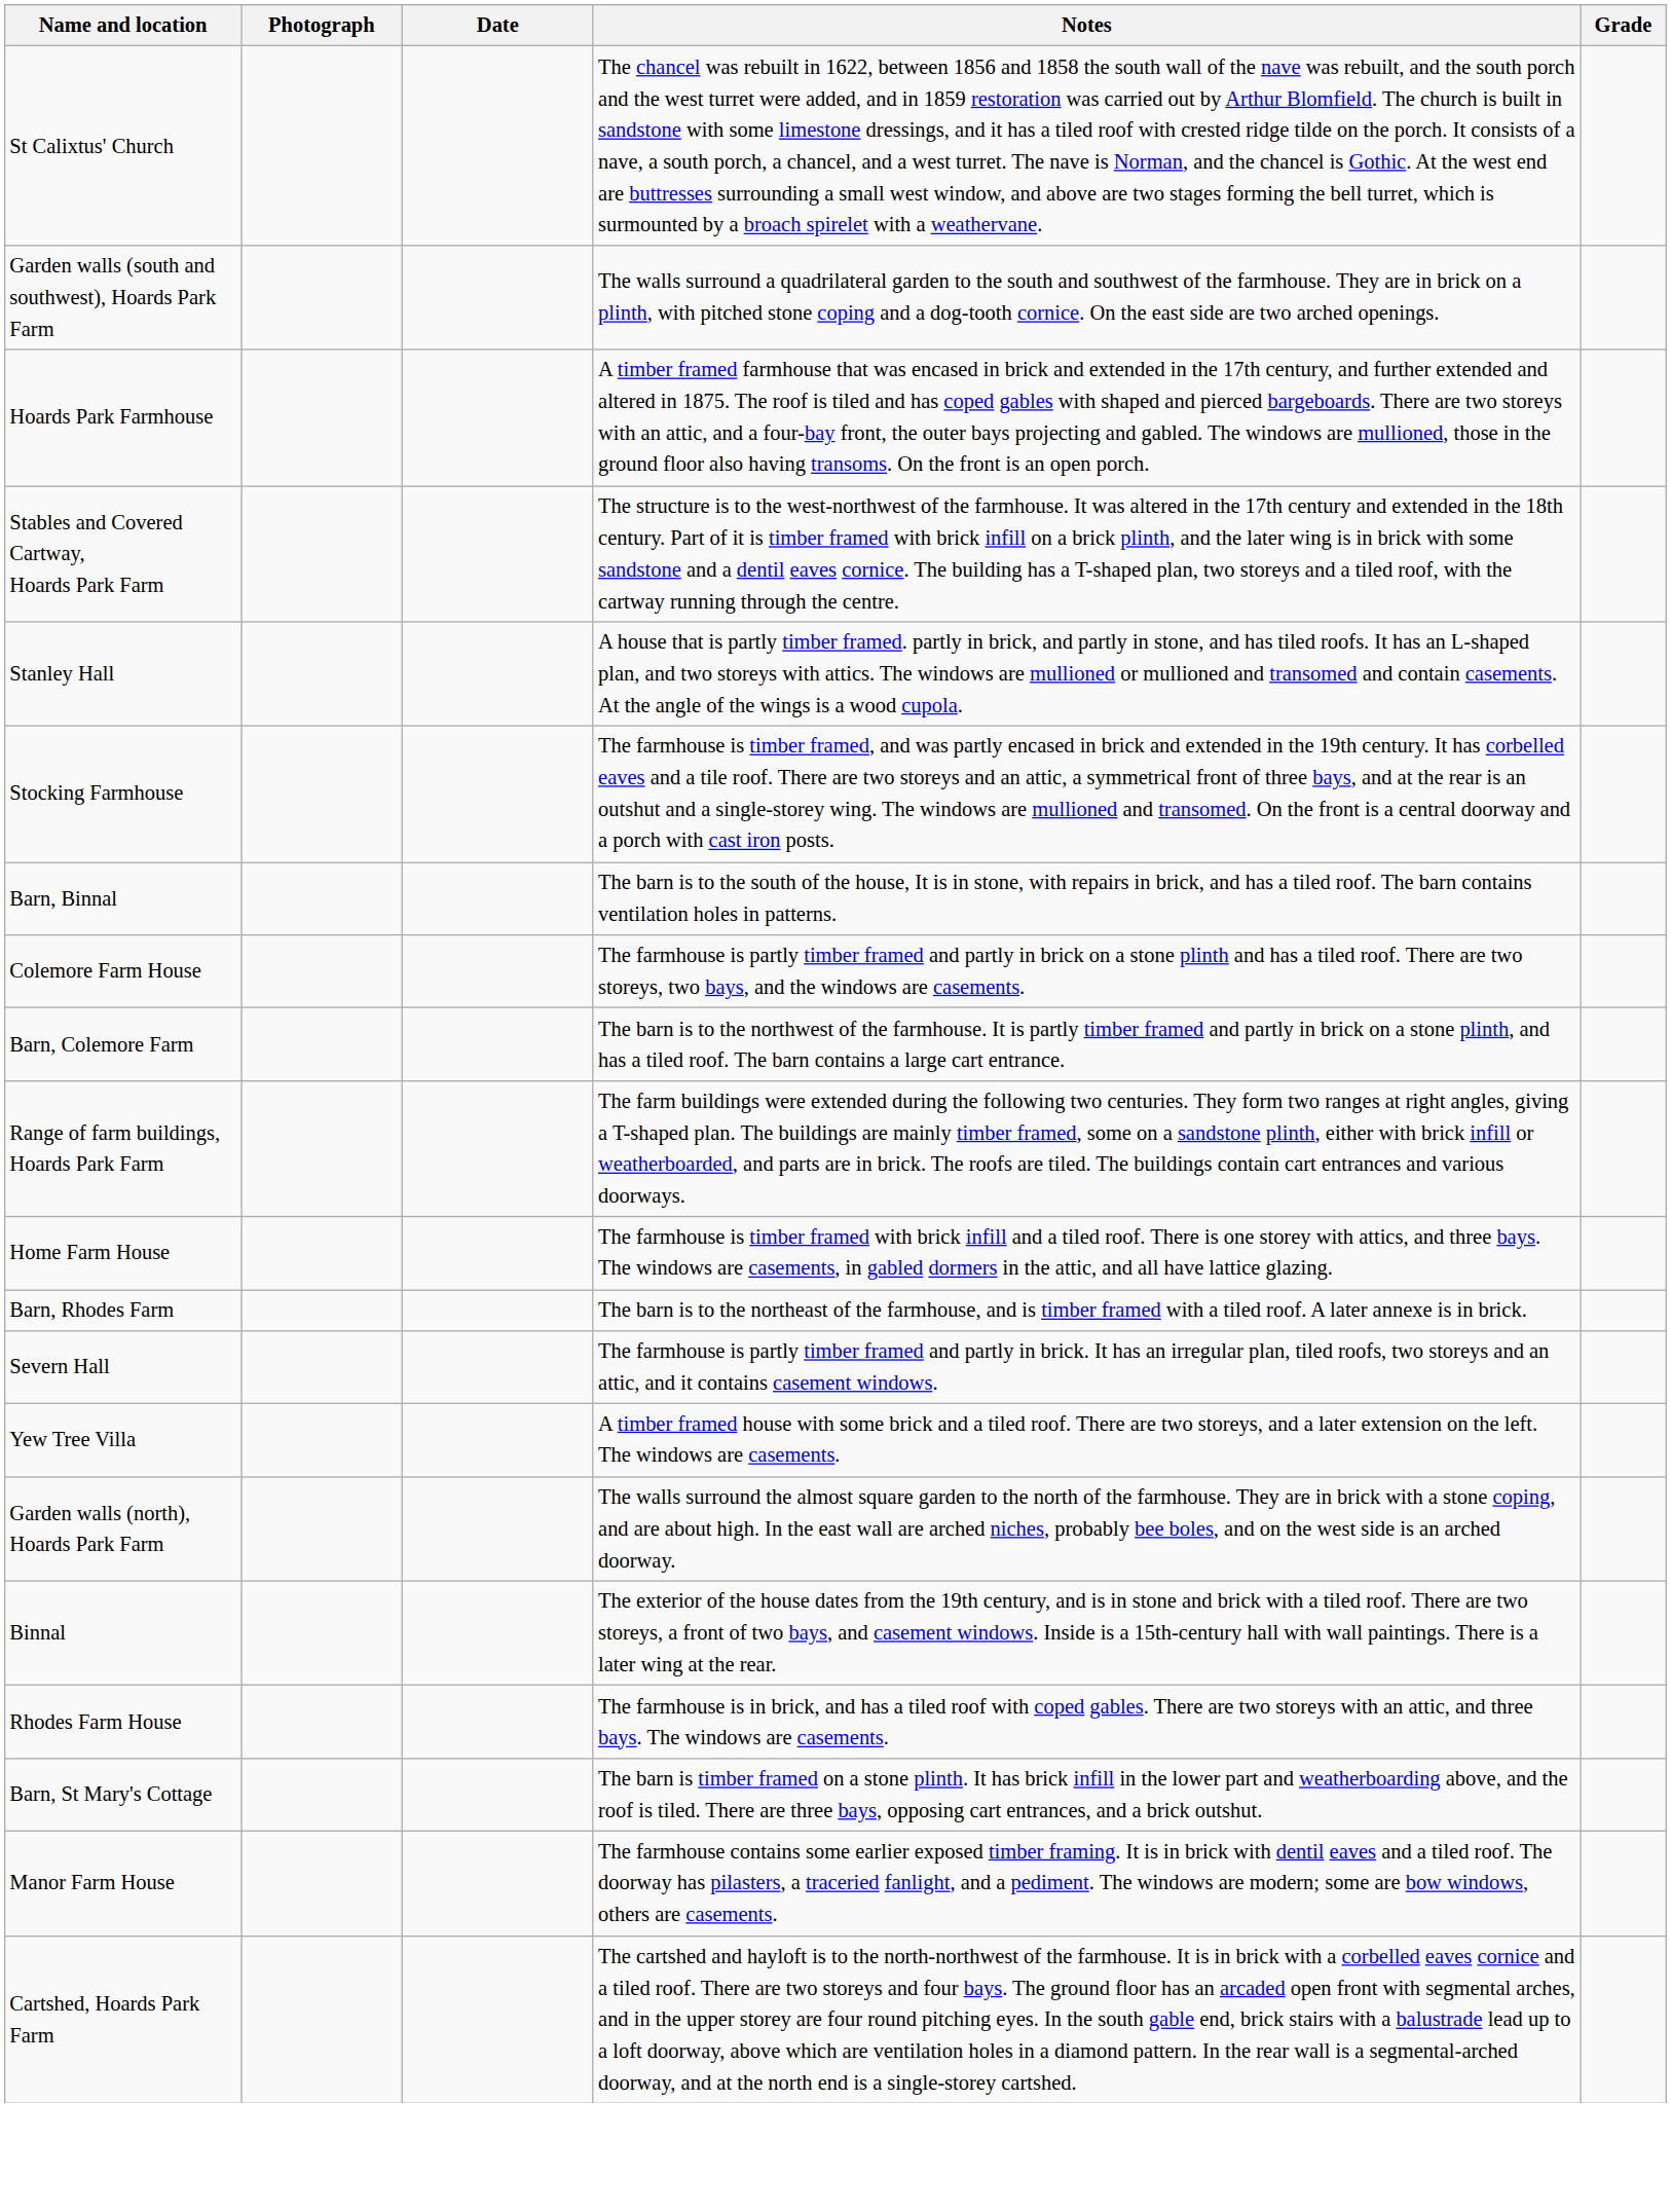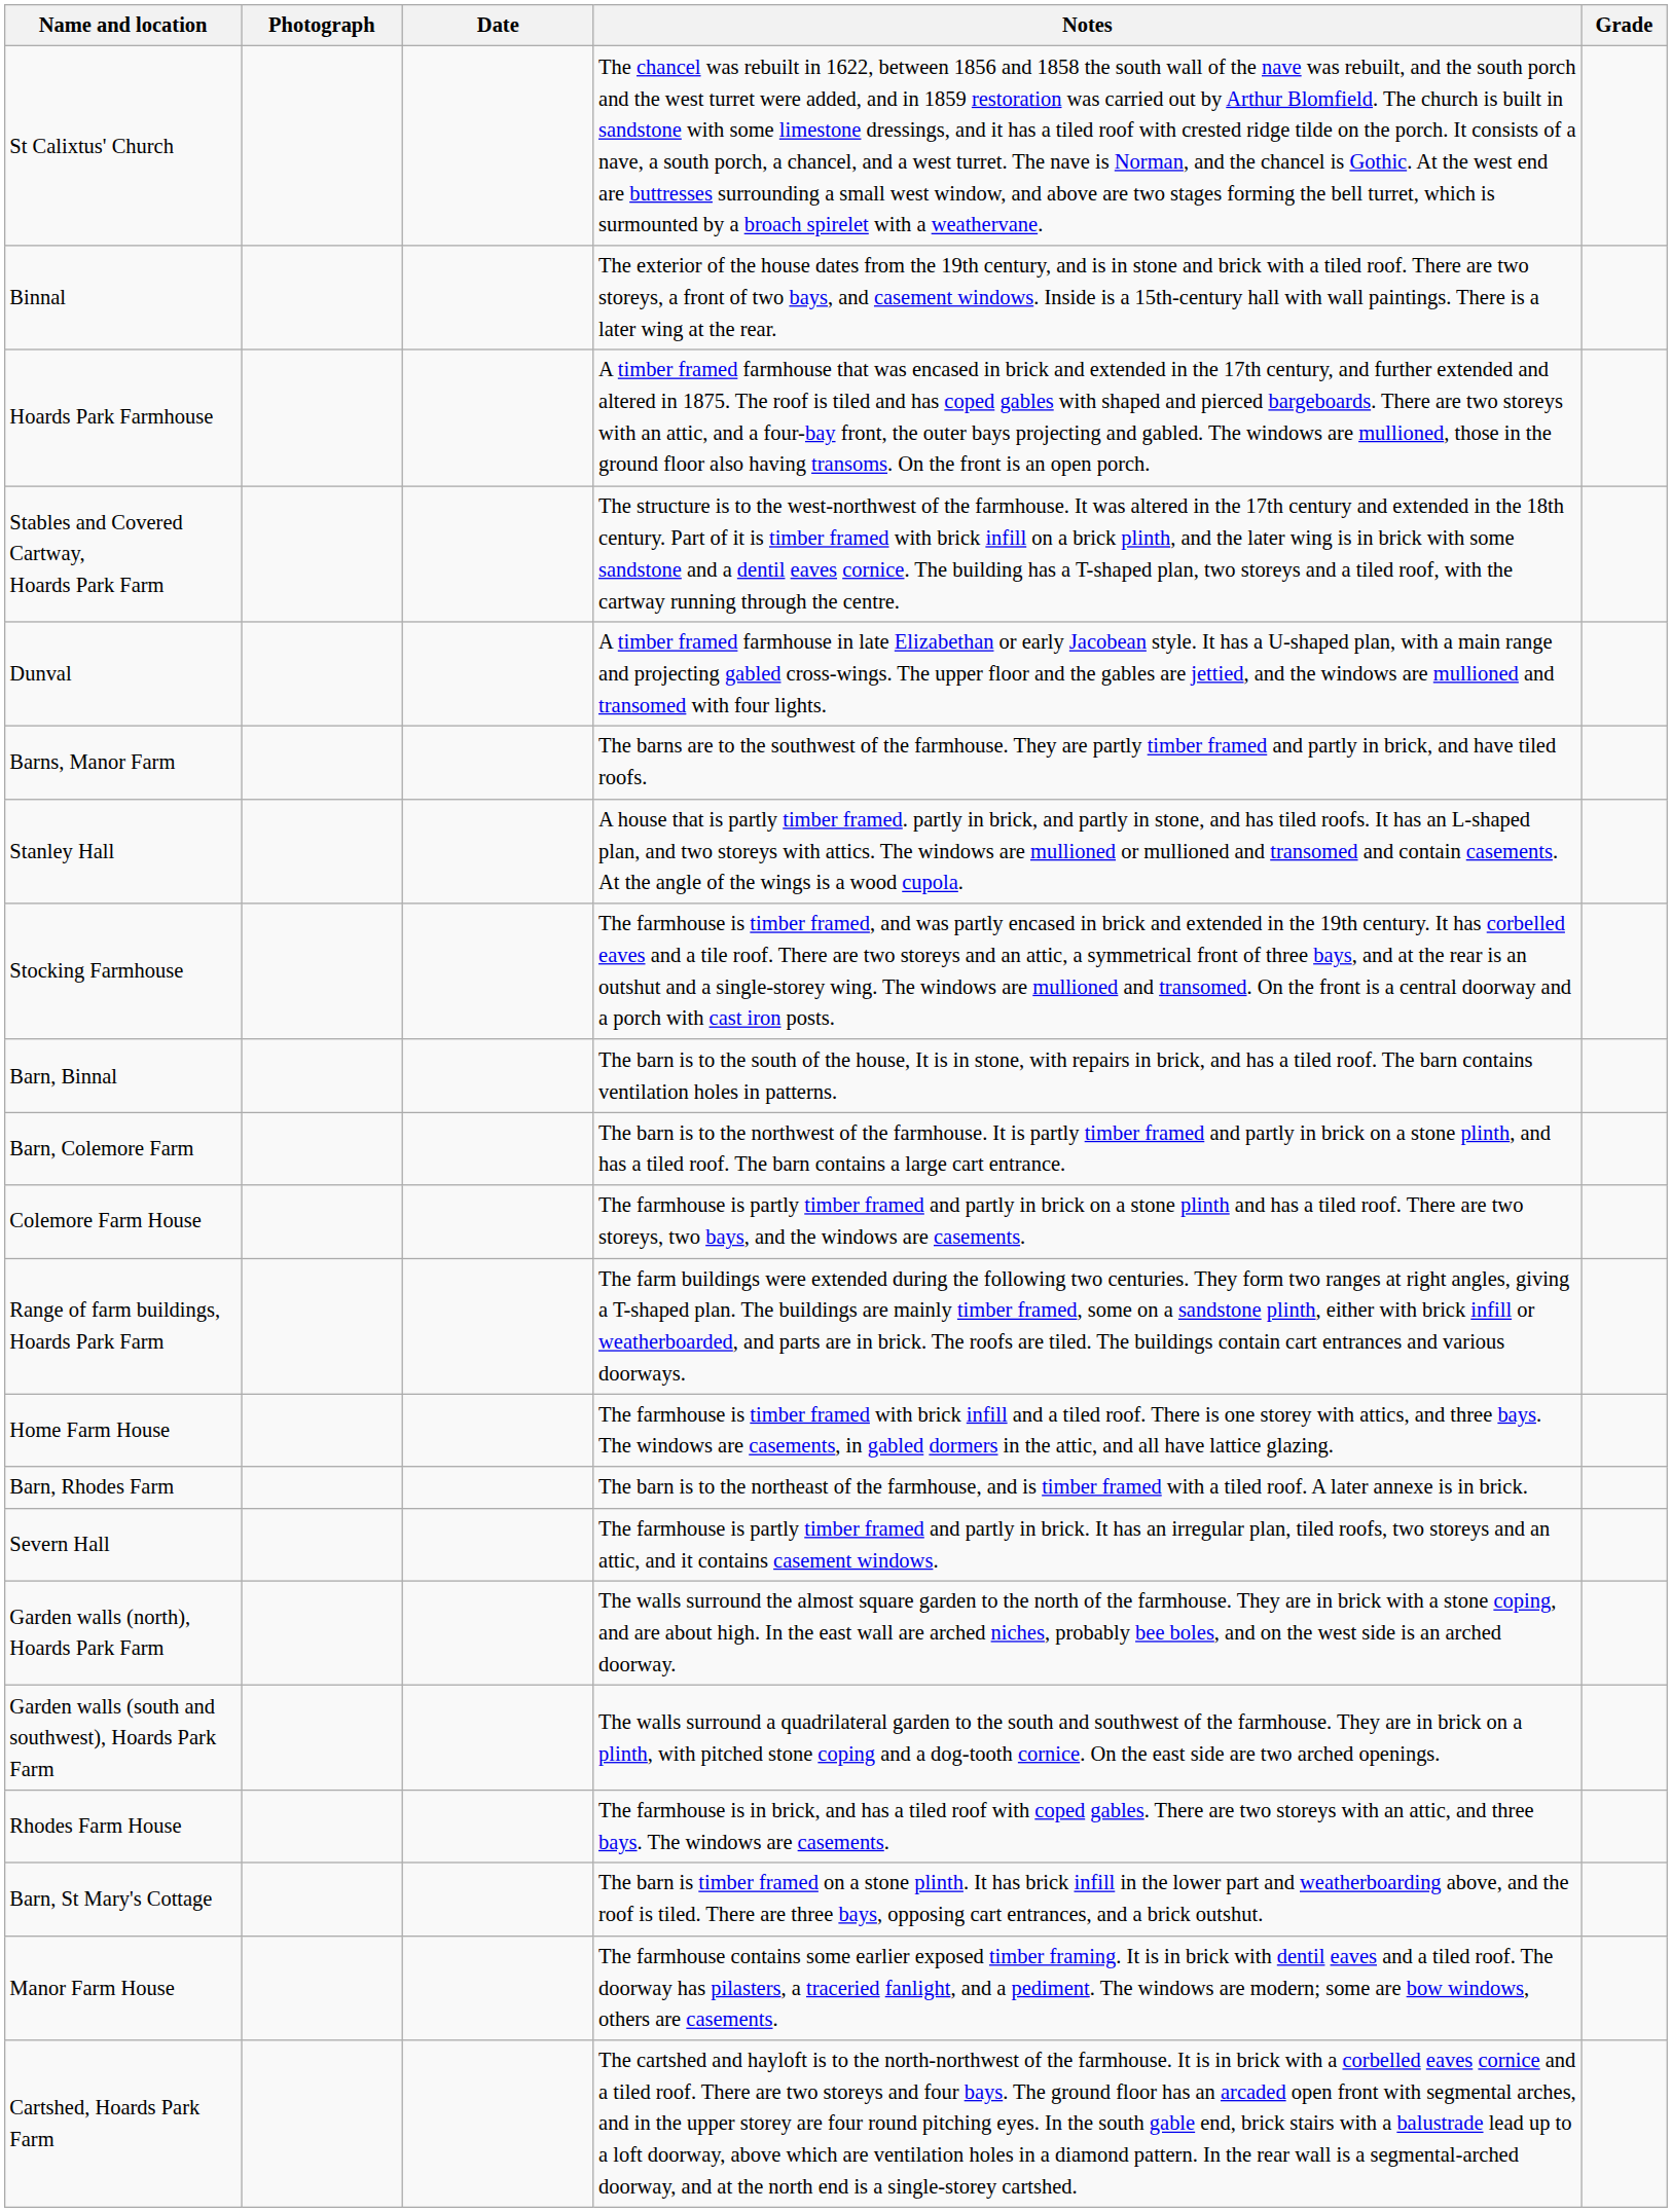rows swapped: Binnal <-> Garden walls (south and southwest), Hoards Park Farm
+ row: Dunval | A timber framed farmhouse in late Elizabethan or early Jacobean style. It has a U-shaped plan, with a main range and projecting gabled cross-wings. The upper floor and the gables are jettied, and the windows are mullioned and transomed with four lights.
+ row: Barns, Manor Farm | The barns are to the southwest of the farmhouse. They are partly timber framed and partly in brick, and have tiled roofs.
rows swapped: Colemore Farm House <-> Barn, Colemore Farm
- row: Yew Tree Villa | A timber framed house with some brick and a tiled roof. There are two storeys, and a later extension on the left. The windows are casements.
